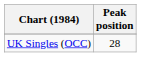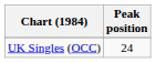UK Singles (OCC) | Peak position: 28 -> 24
